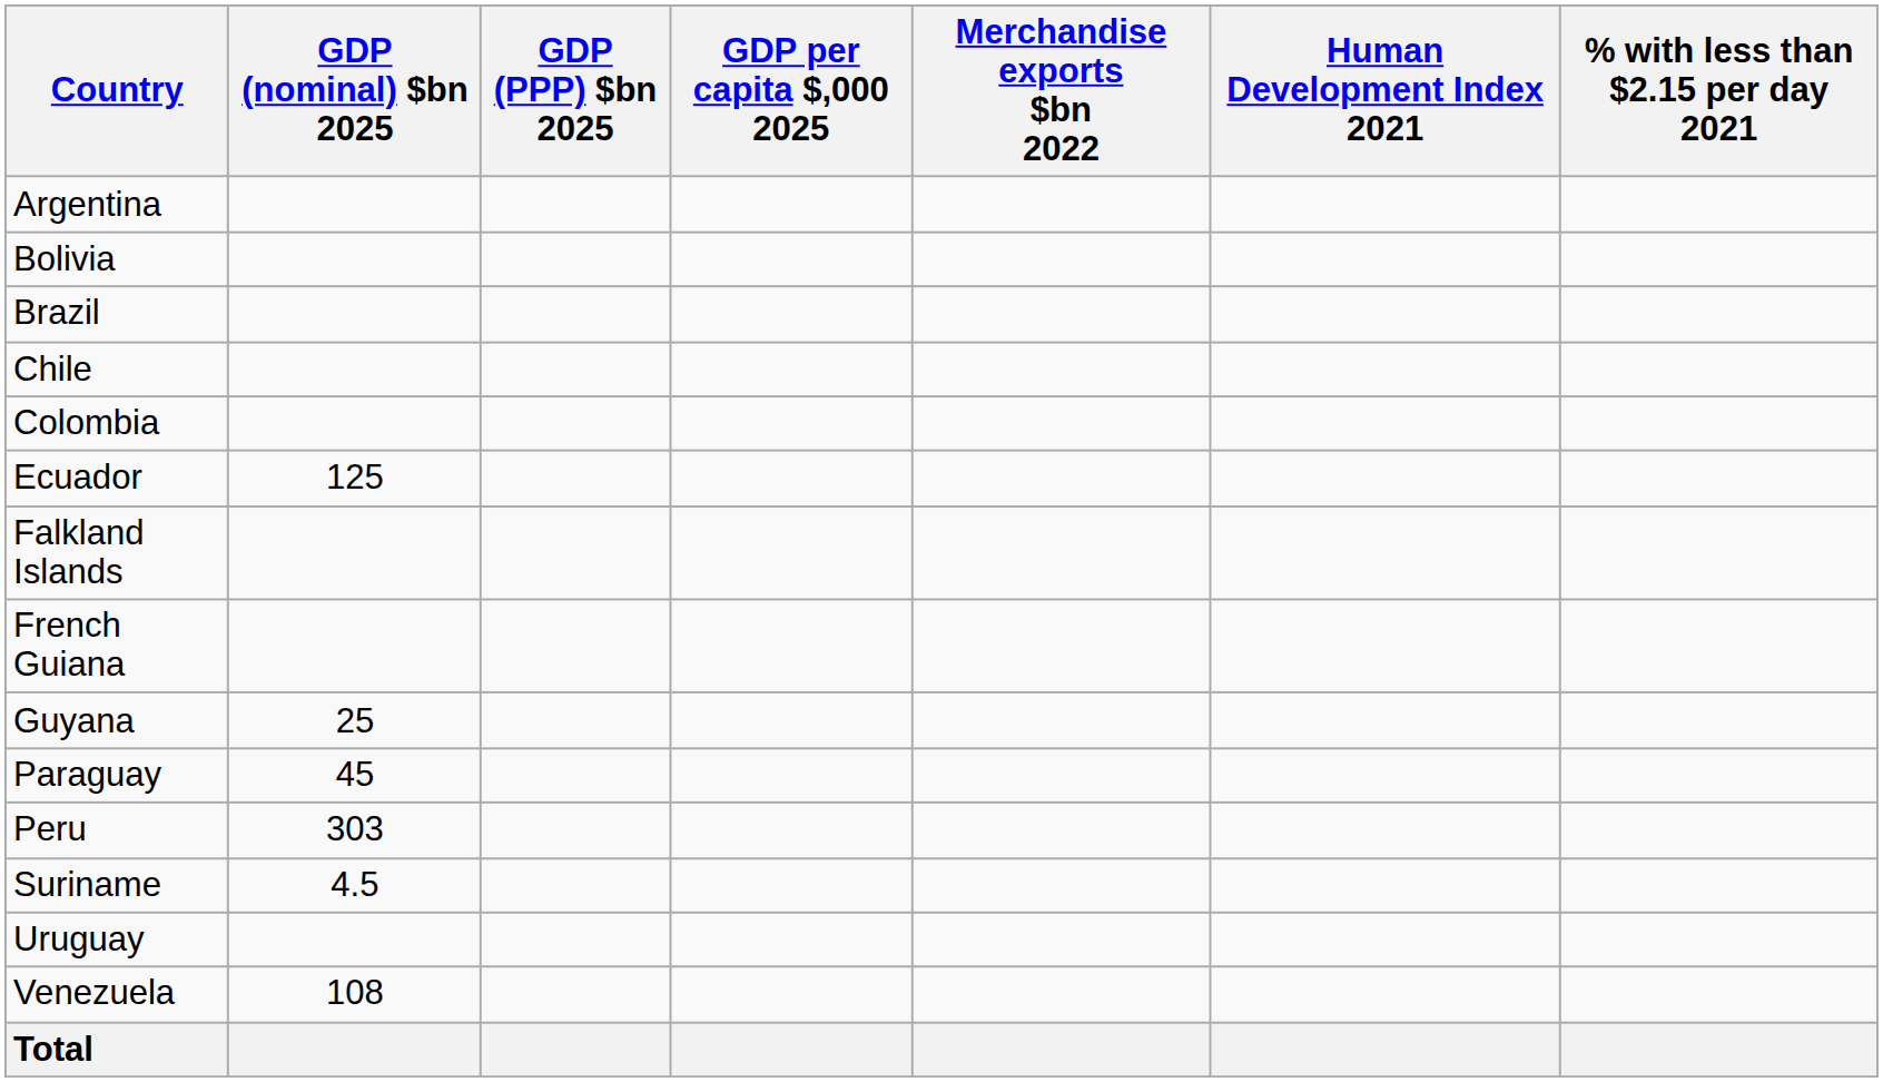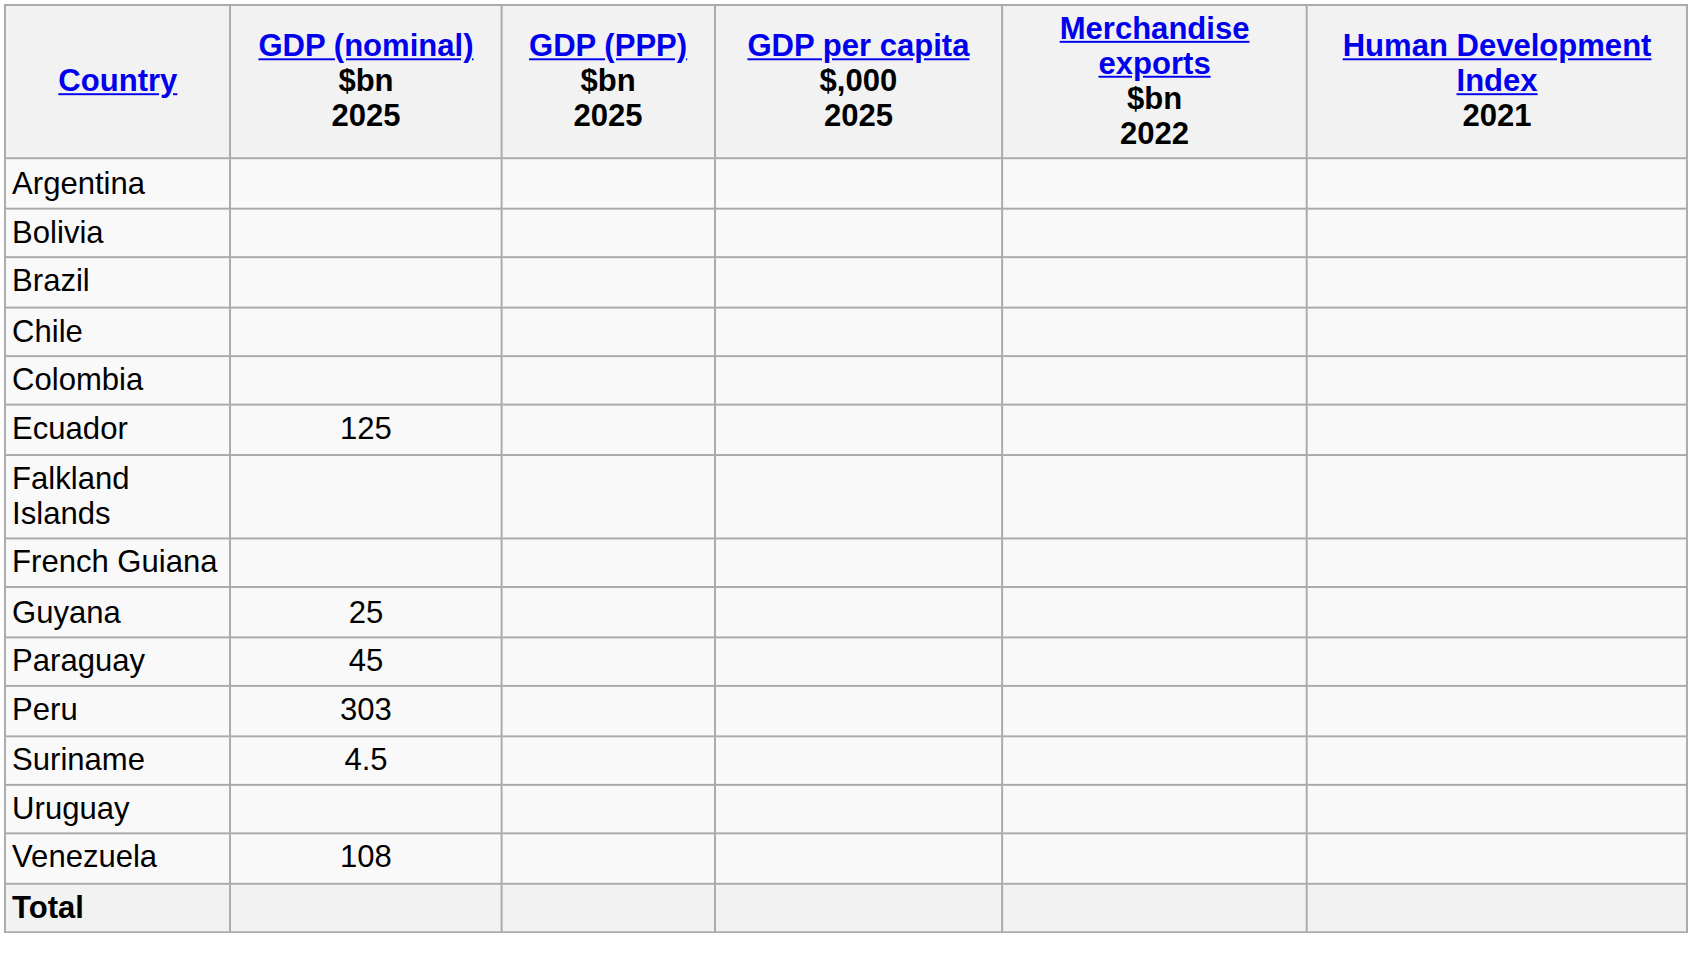- column: % with less than $2.15 per day 2021
